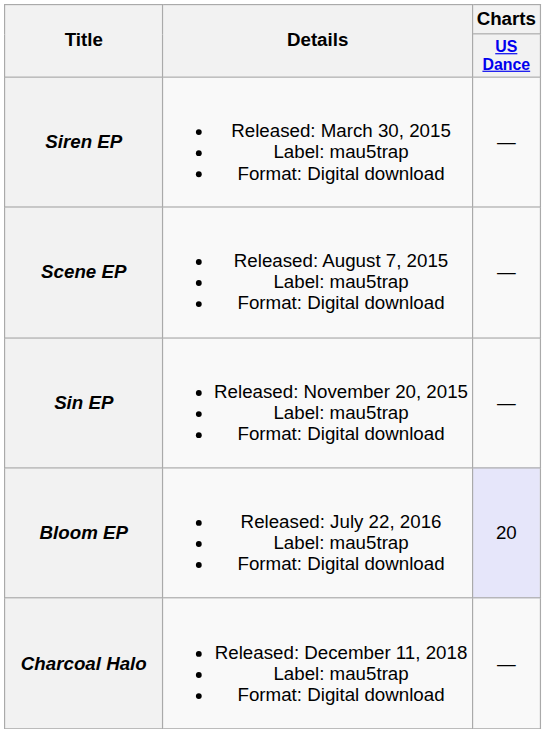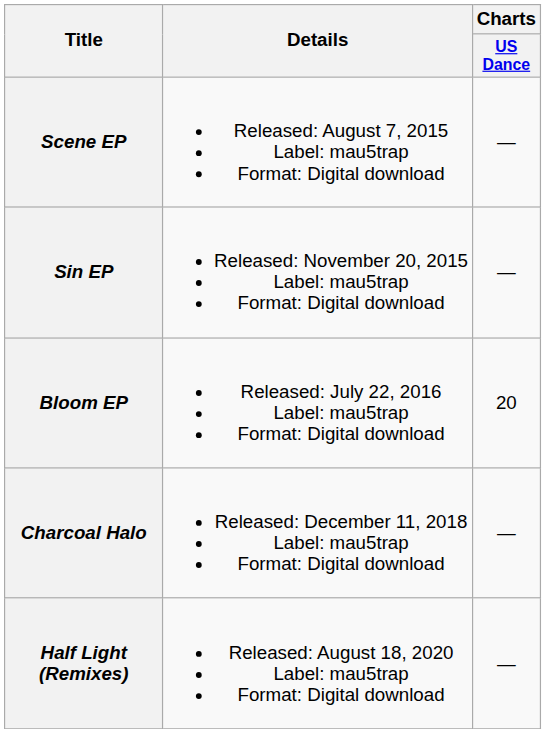- row: Siren EP | Released: March 30, 2015 Label: mau5trap Format: Digital download | —
Bloom EP | Charts / US Dance: lavender background -> no background
+ row: Half Light (Remixes) | Released: August 18, 2020 Label: mau5trap Format: Digital download | —
